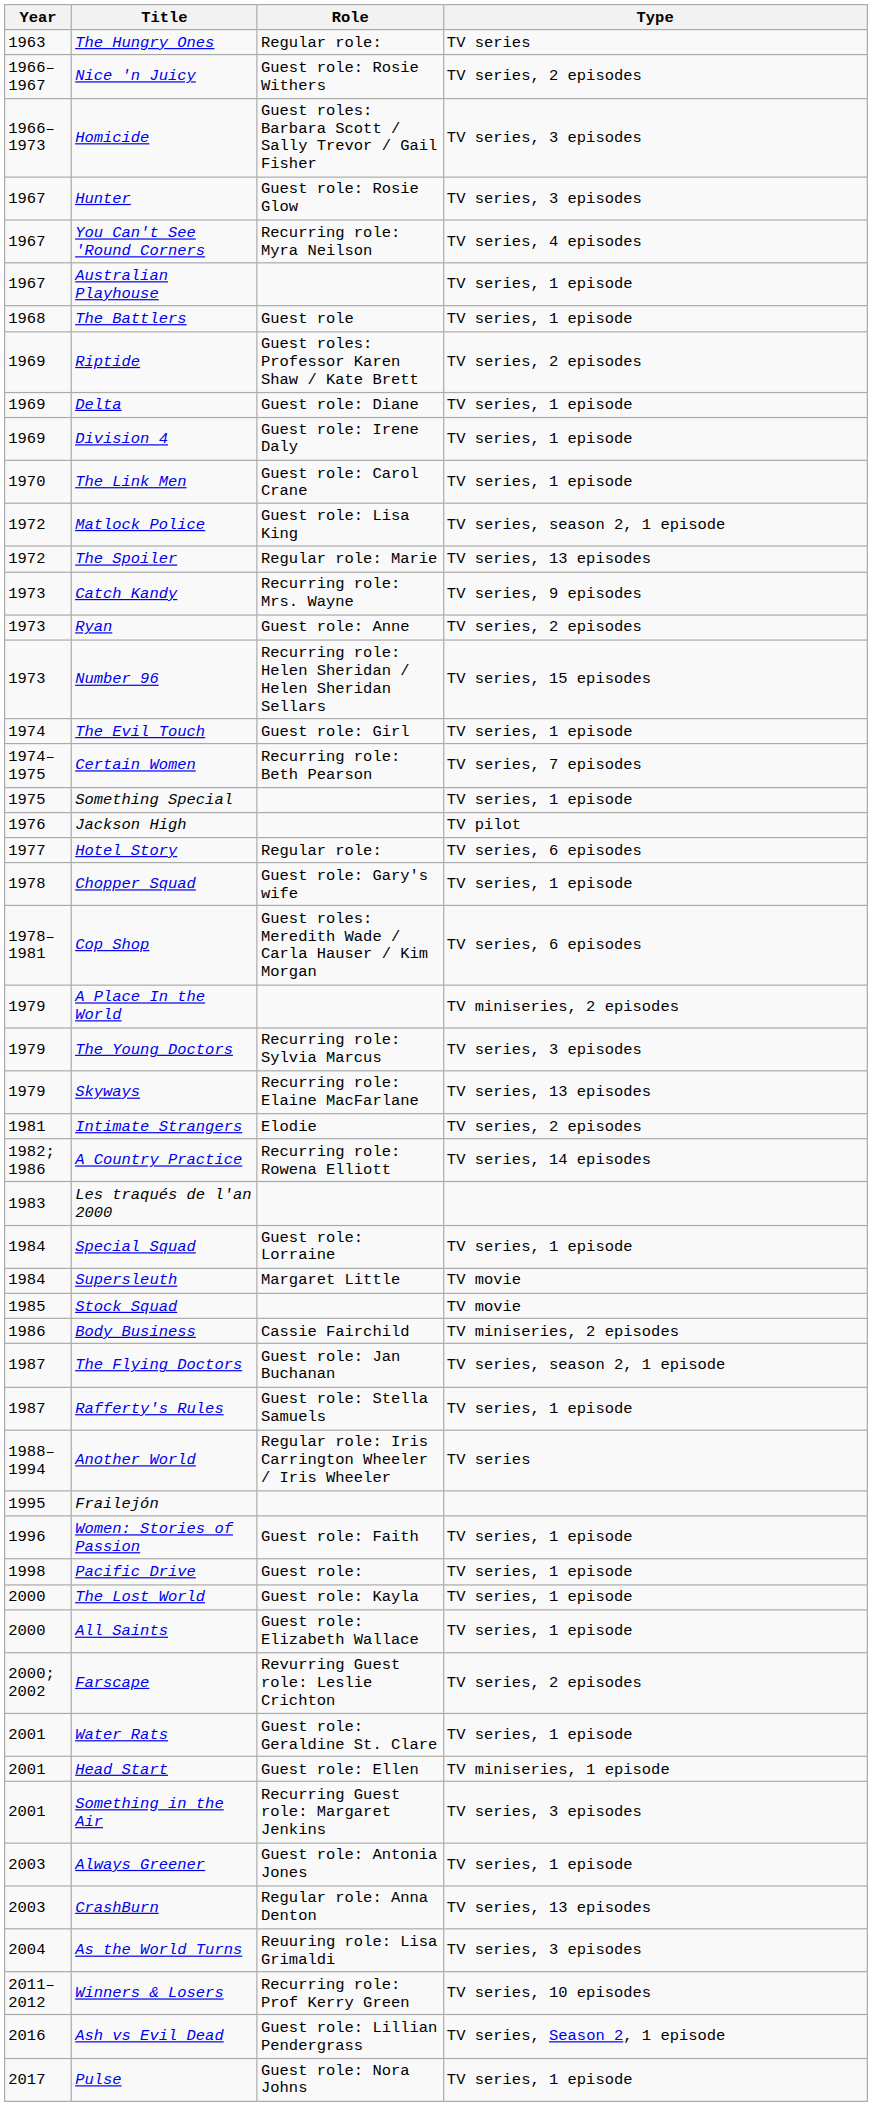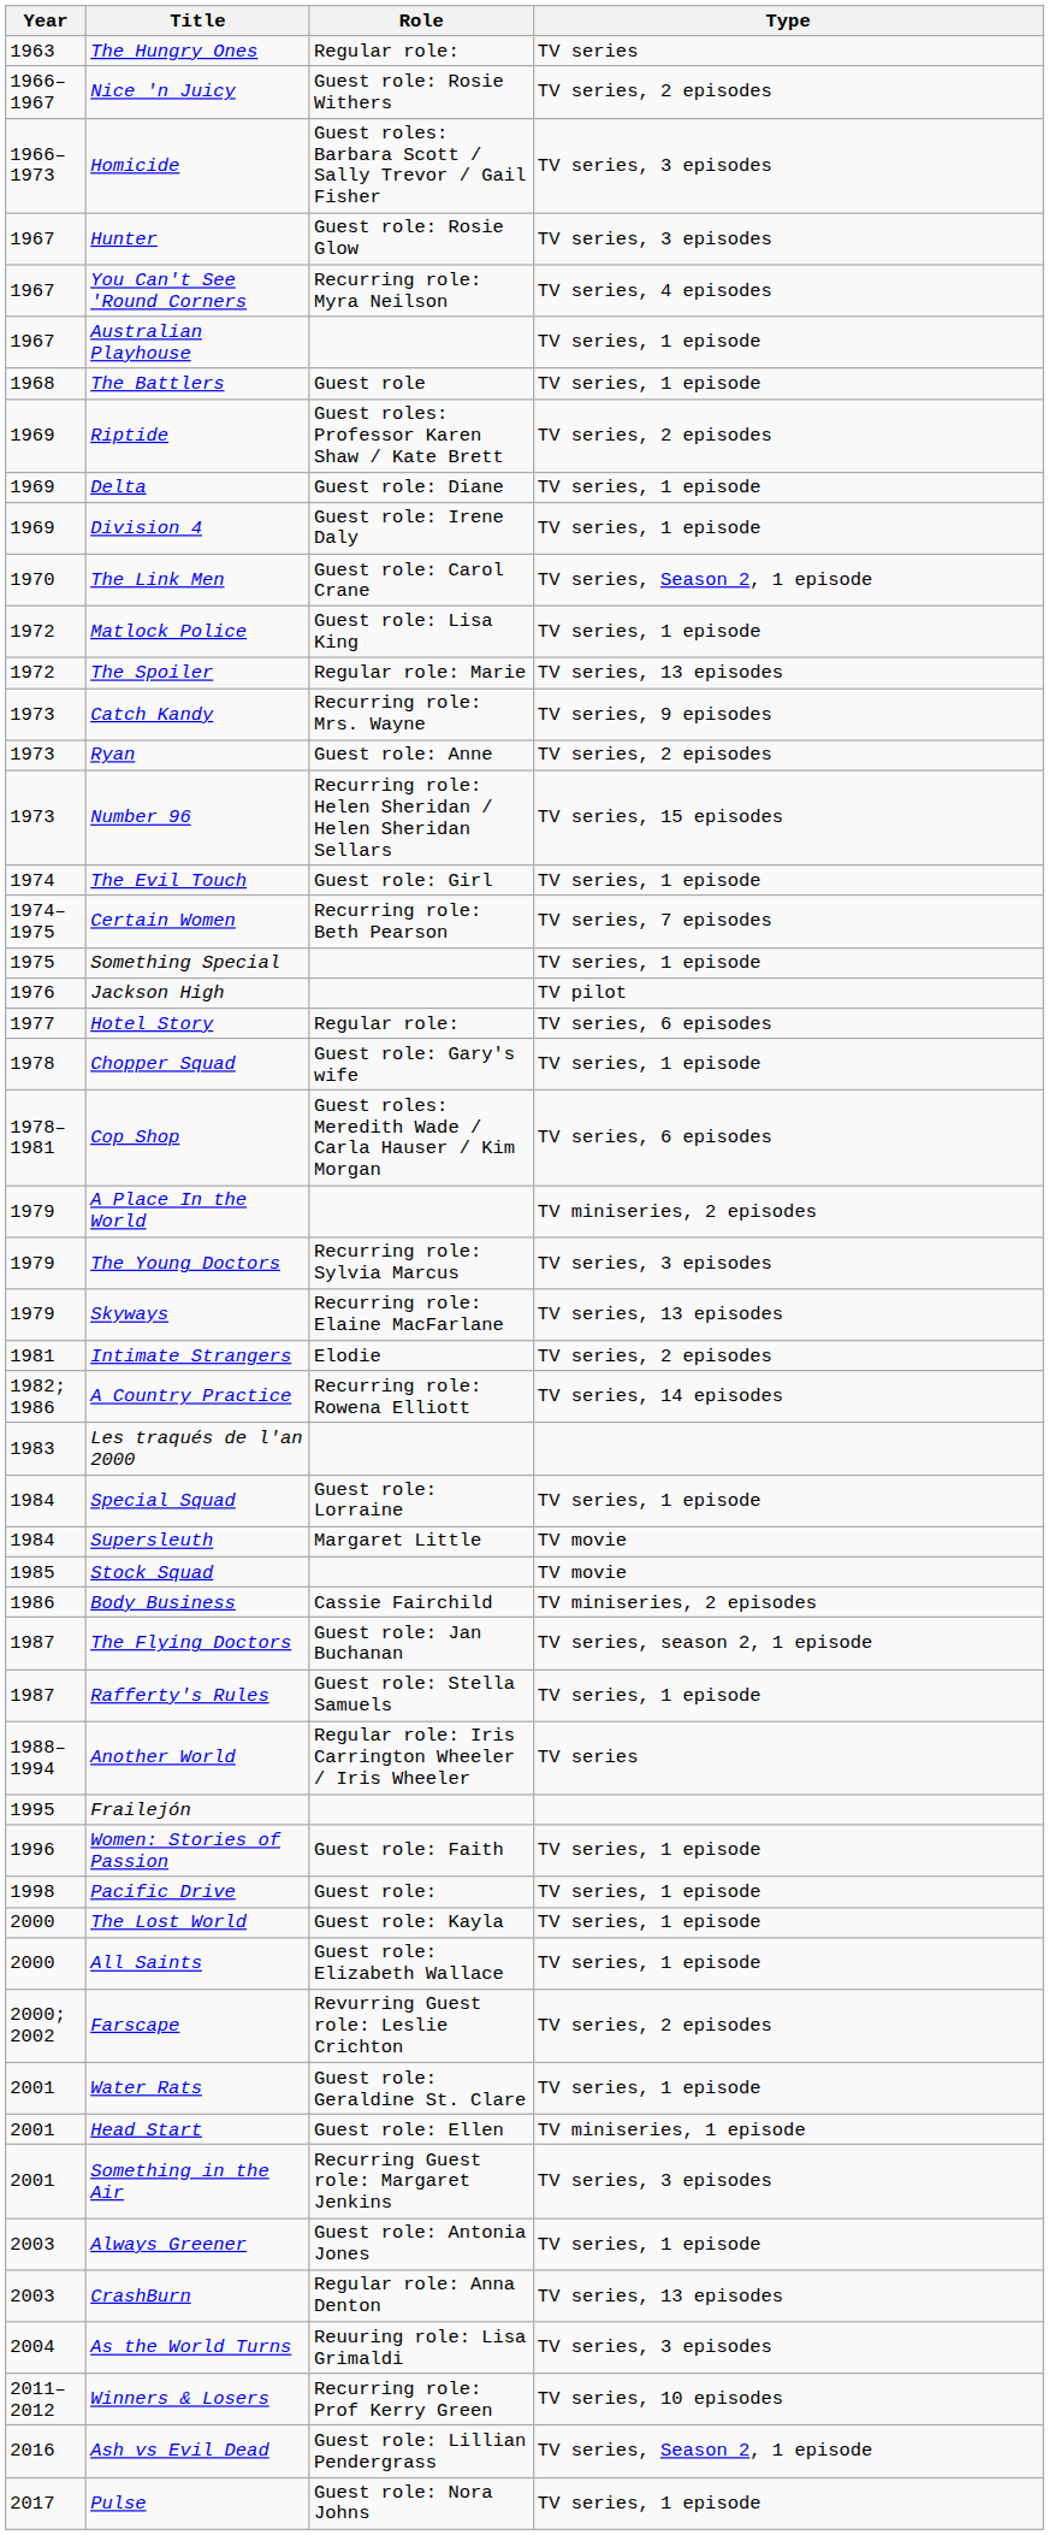The Link Men | Type: TV series, 1 episode -> TV series, Season 2, 1 episode
Matlock Police | Type: TV series, season 2, 1 episode -> TV series, 1 episode
